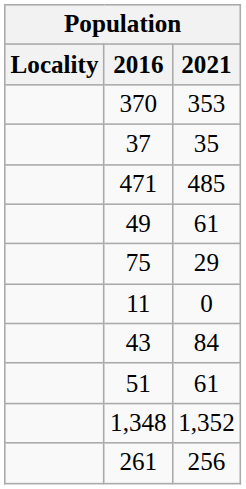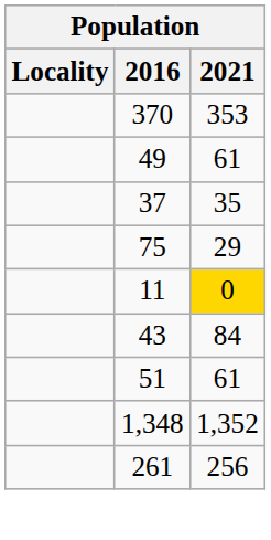rows swapped: 37 <-> 49
- row: 471 | 485
11 | 2021: no background -> gold background
